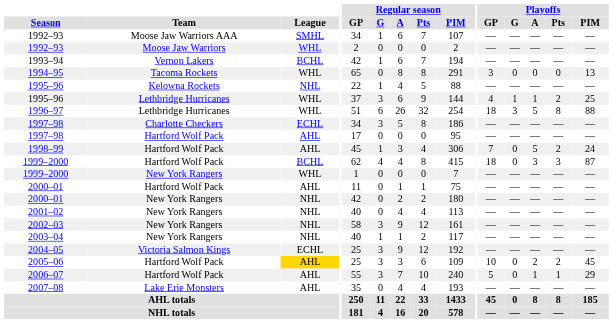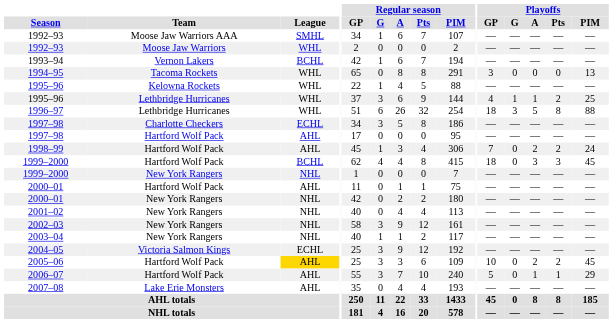1995–96 / Kelowna Rockets | League: NHL -> WHL
1998–99 | Playoffs / A: 5 -> 2
1999–2000 / Hartford Wolf Pack | Playoffs / PIM: 87 -> 45
1999–2000 / New York Rangers | League: WHL -> NHL
